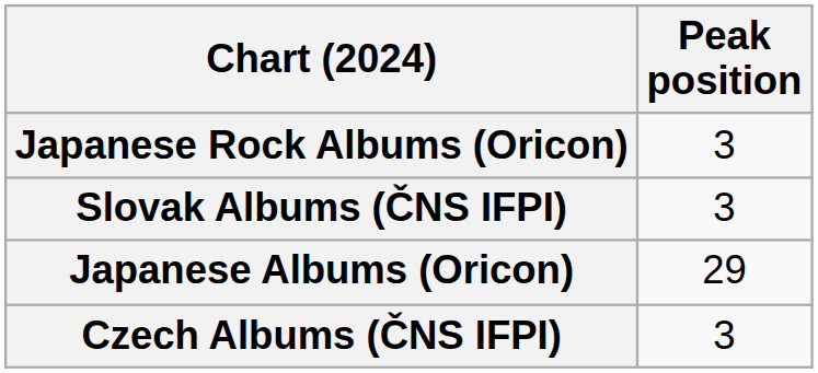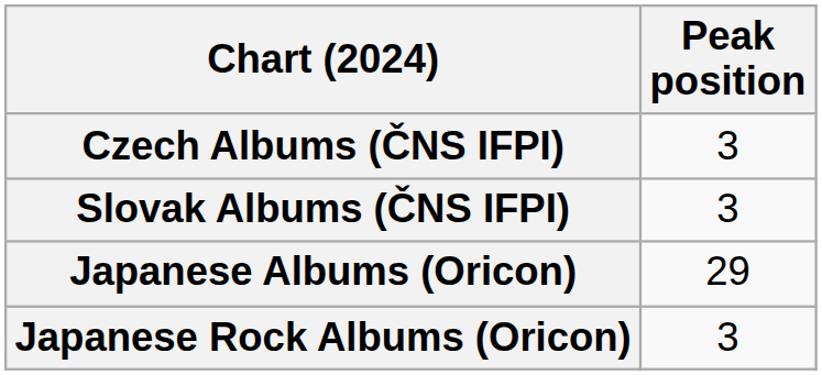rows swapped: Czech Albums (ČNS IFPI) <-> Japanese Rock Albums (Oricon)
